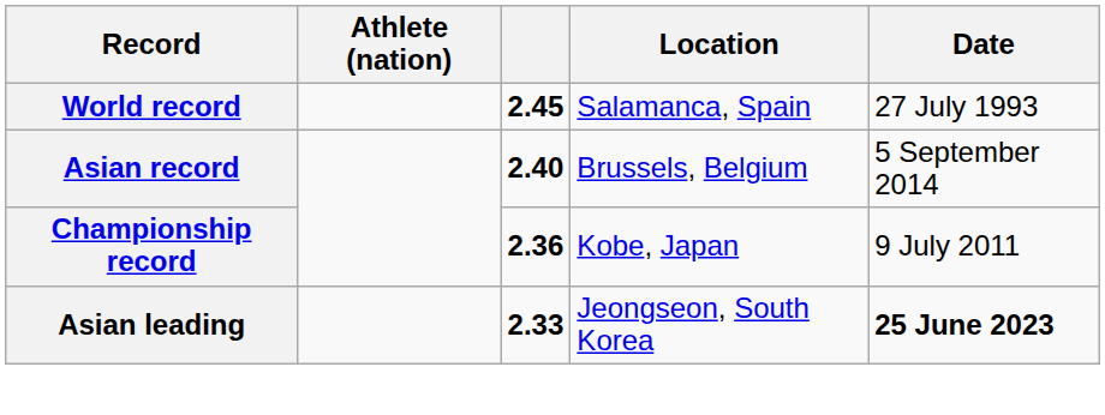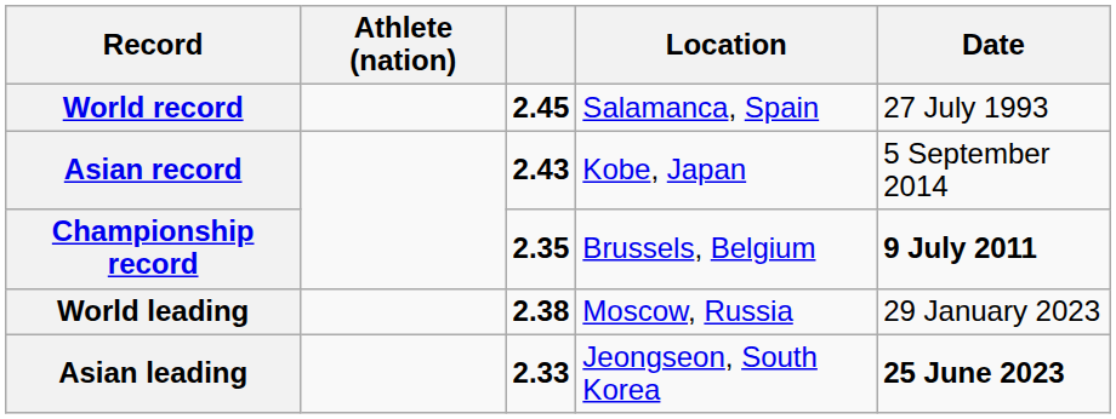Asian record | column 3: 2.40 -> 2.43
Asian record | Location: Brussels, Belgium -> Kobe, Japan
Championship record | column 3: 2.36 -> 2.35
Championship record | Location: Kobe, Japan -> Brussels, Belgium
Championship record | Date: normal -> bold
+ row: World leading | 2.38 | Moscow, Russia | 29 January 2023
